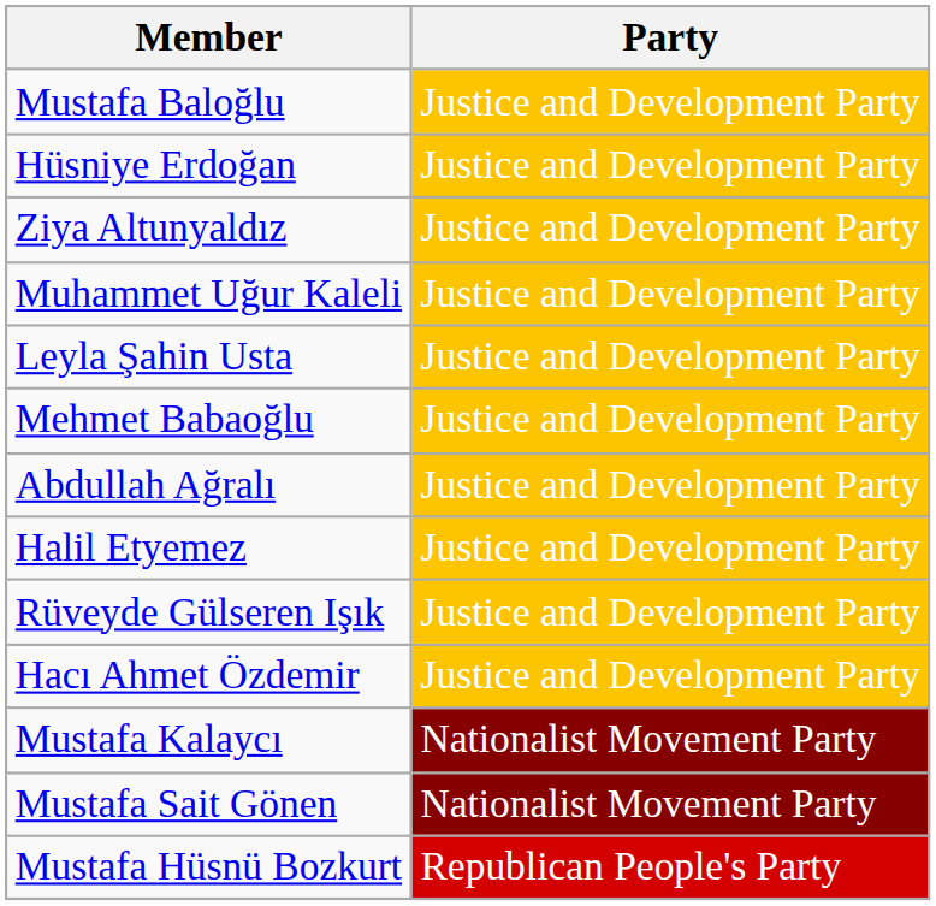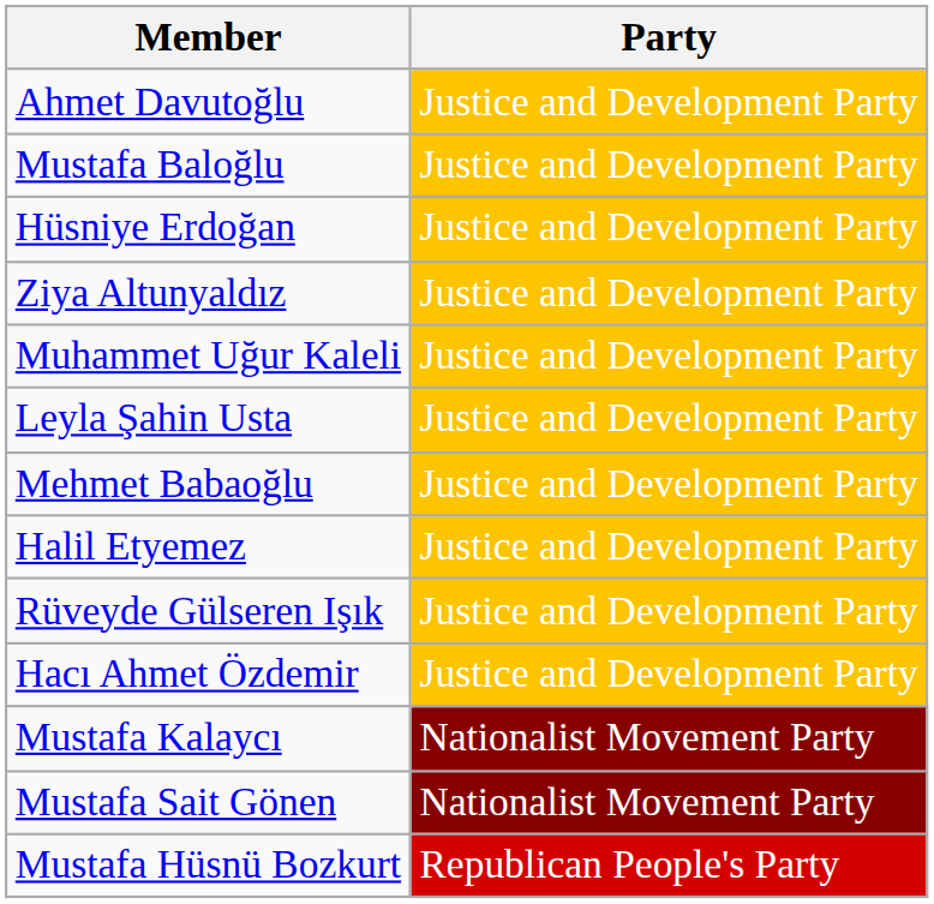+ row: Ahmet Davutoğlu | Justice and Development Party
- row: Abdullah Ağralı | Justice and Development Party
